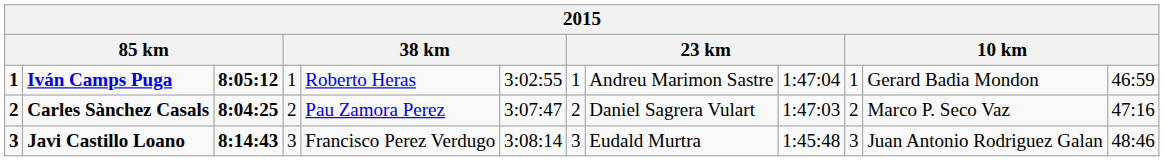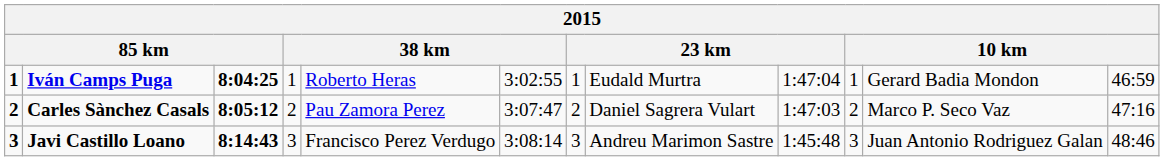Iván Camps Puga | column 3: 8:05:12 -> 8:04:25
Iván Camps Puga | column 8: Andreu Marimon Sastre -> Eudald Murtra
Carles Sànchez Casals | column 3: 8:04:25 -> 8:05:12
Javi Castillo Loano | column 8: Eudald Murtra -> Andreu Marimon Sastre
